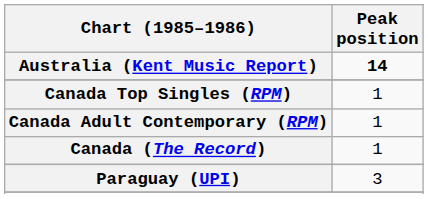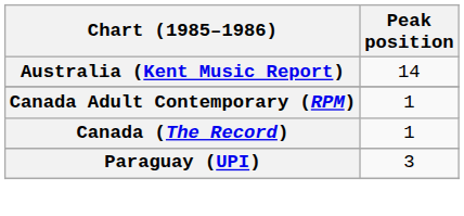Australia (Kent Music Report) | Peak position: bold -> normal
- row: Canada Top Singles (RPM) | 1
